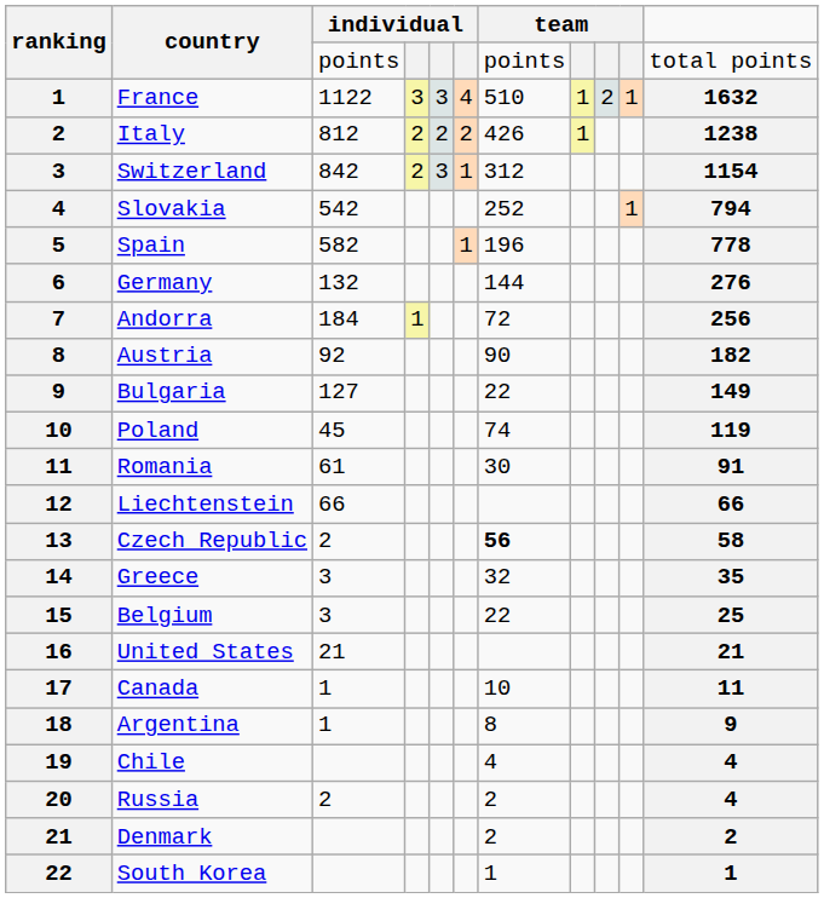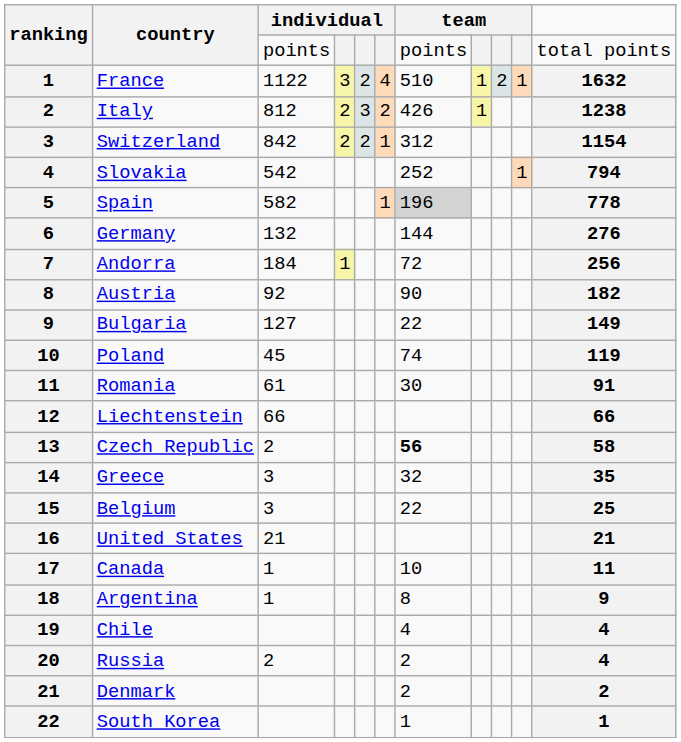France | column 5: 3 -> 2
Italy | column 5: 2 -> 3
Switzerland | column 5: 3 -> 2
Spain | column 7: no background -> lightgrey background
